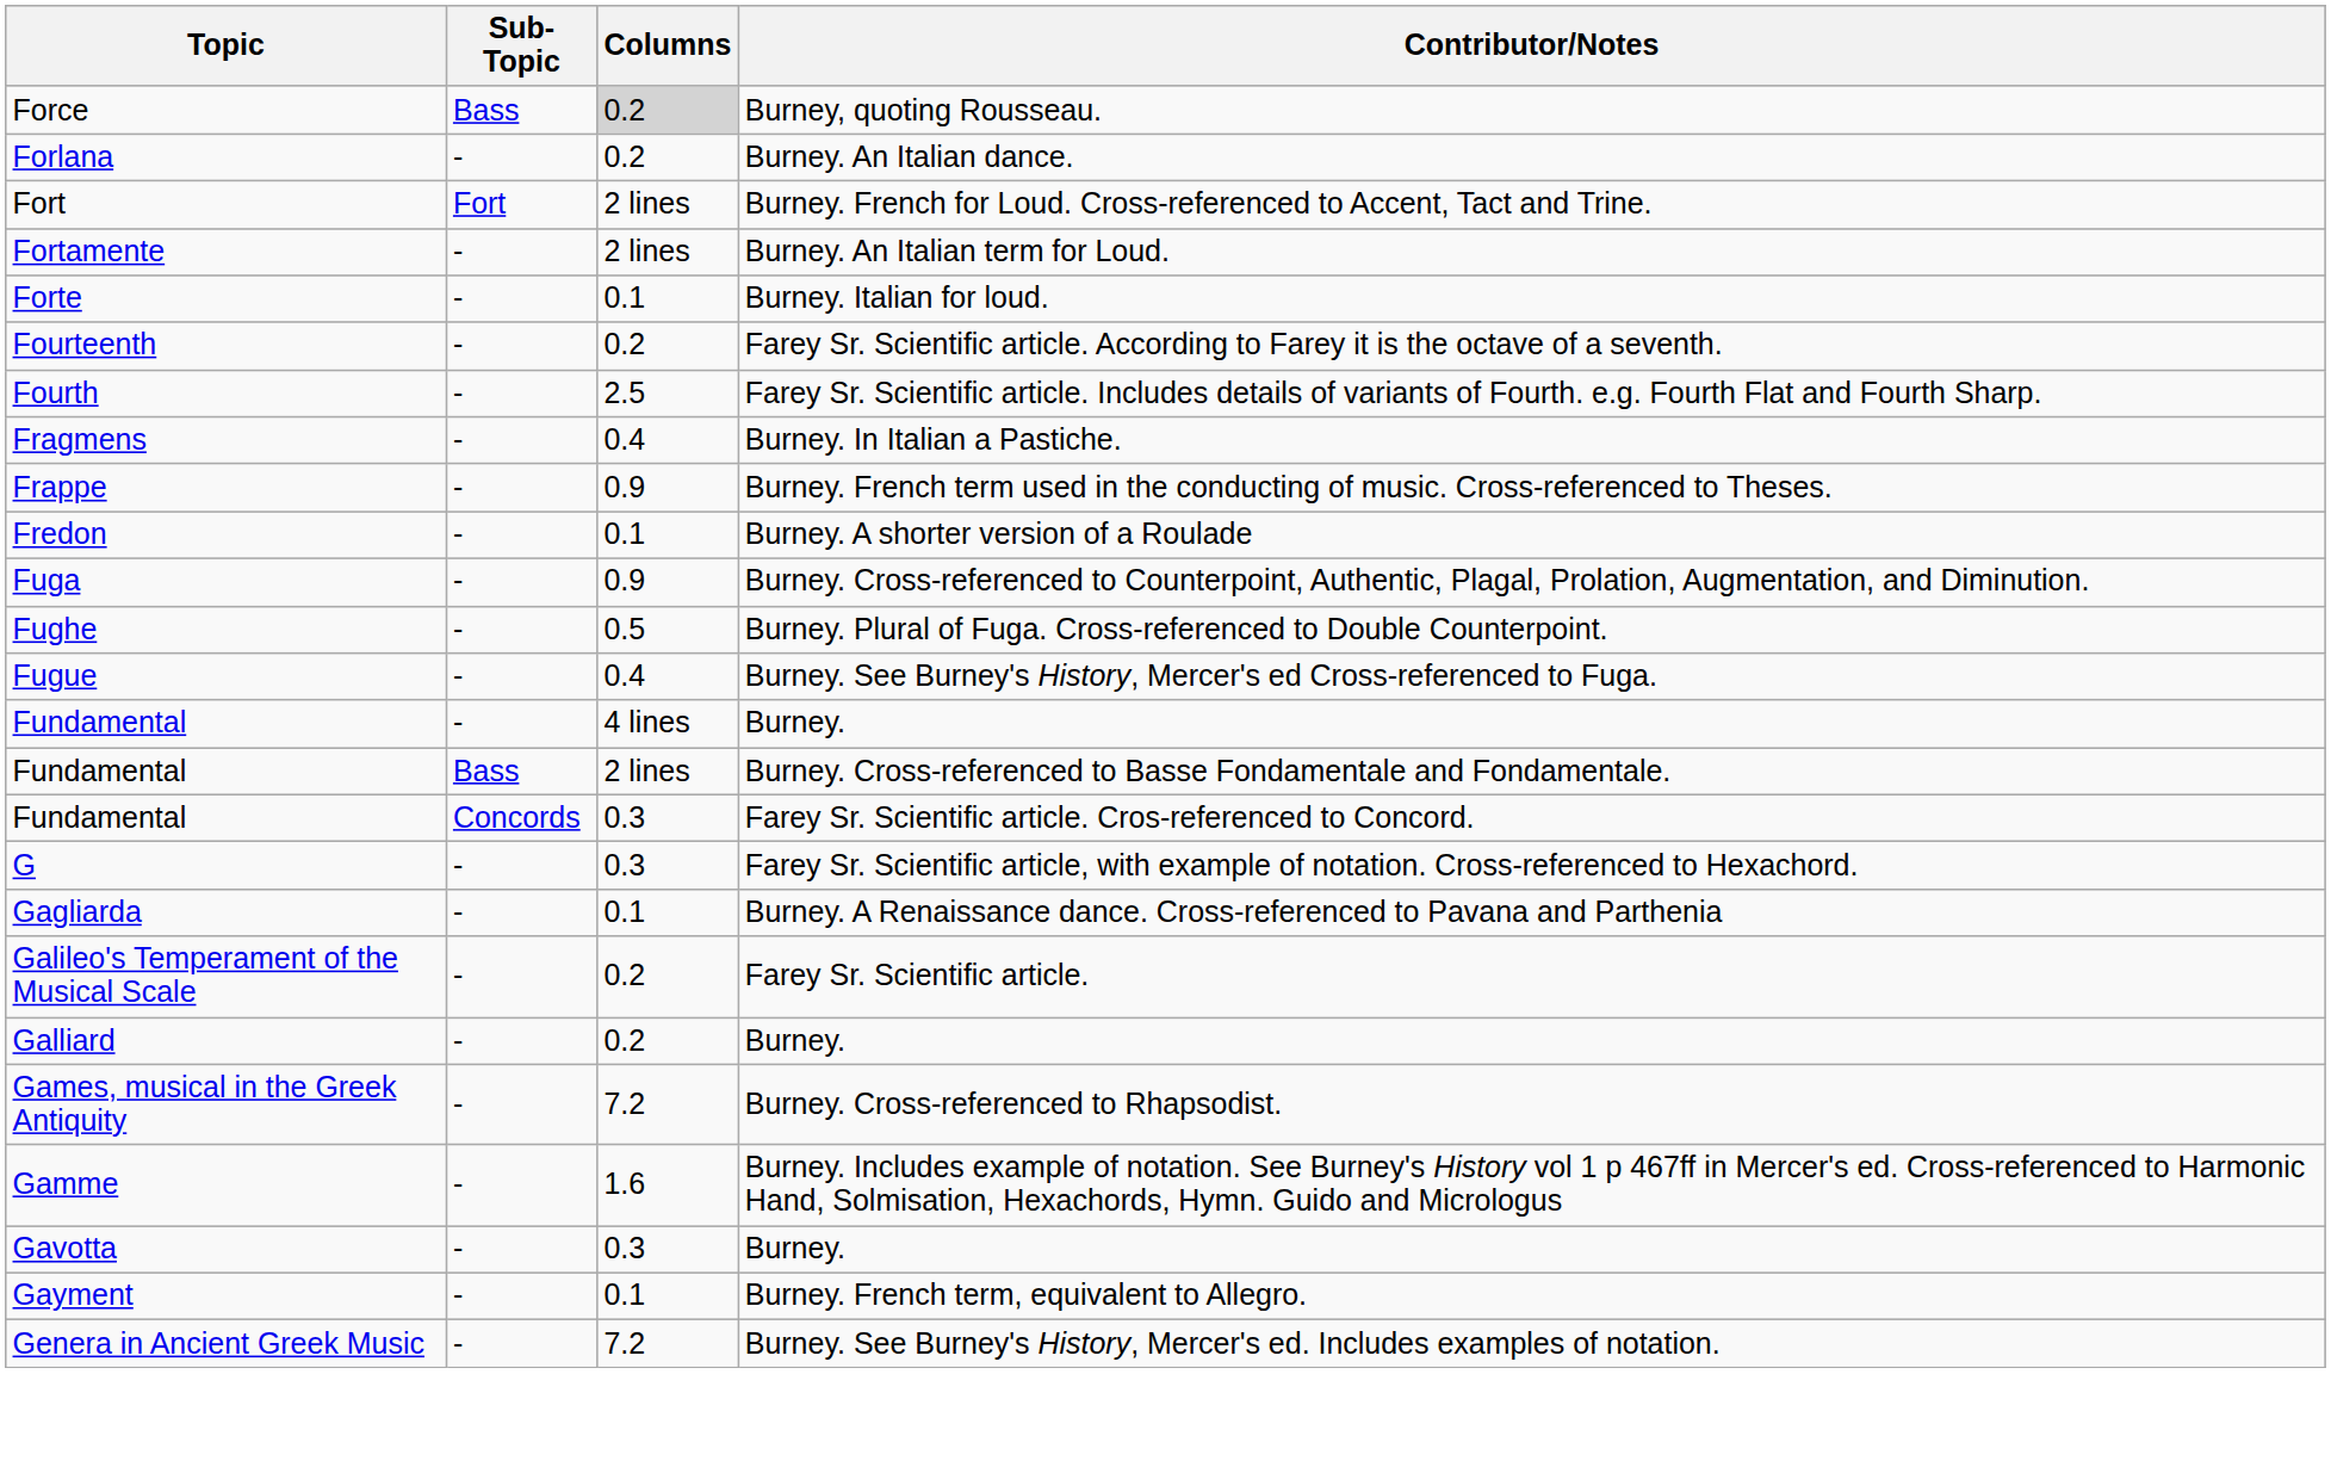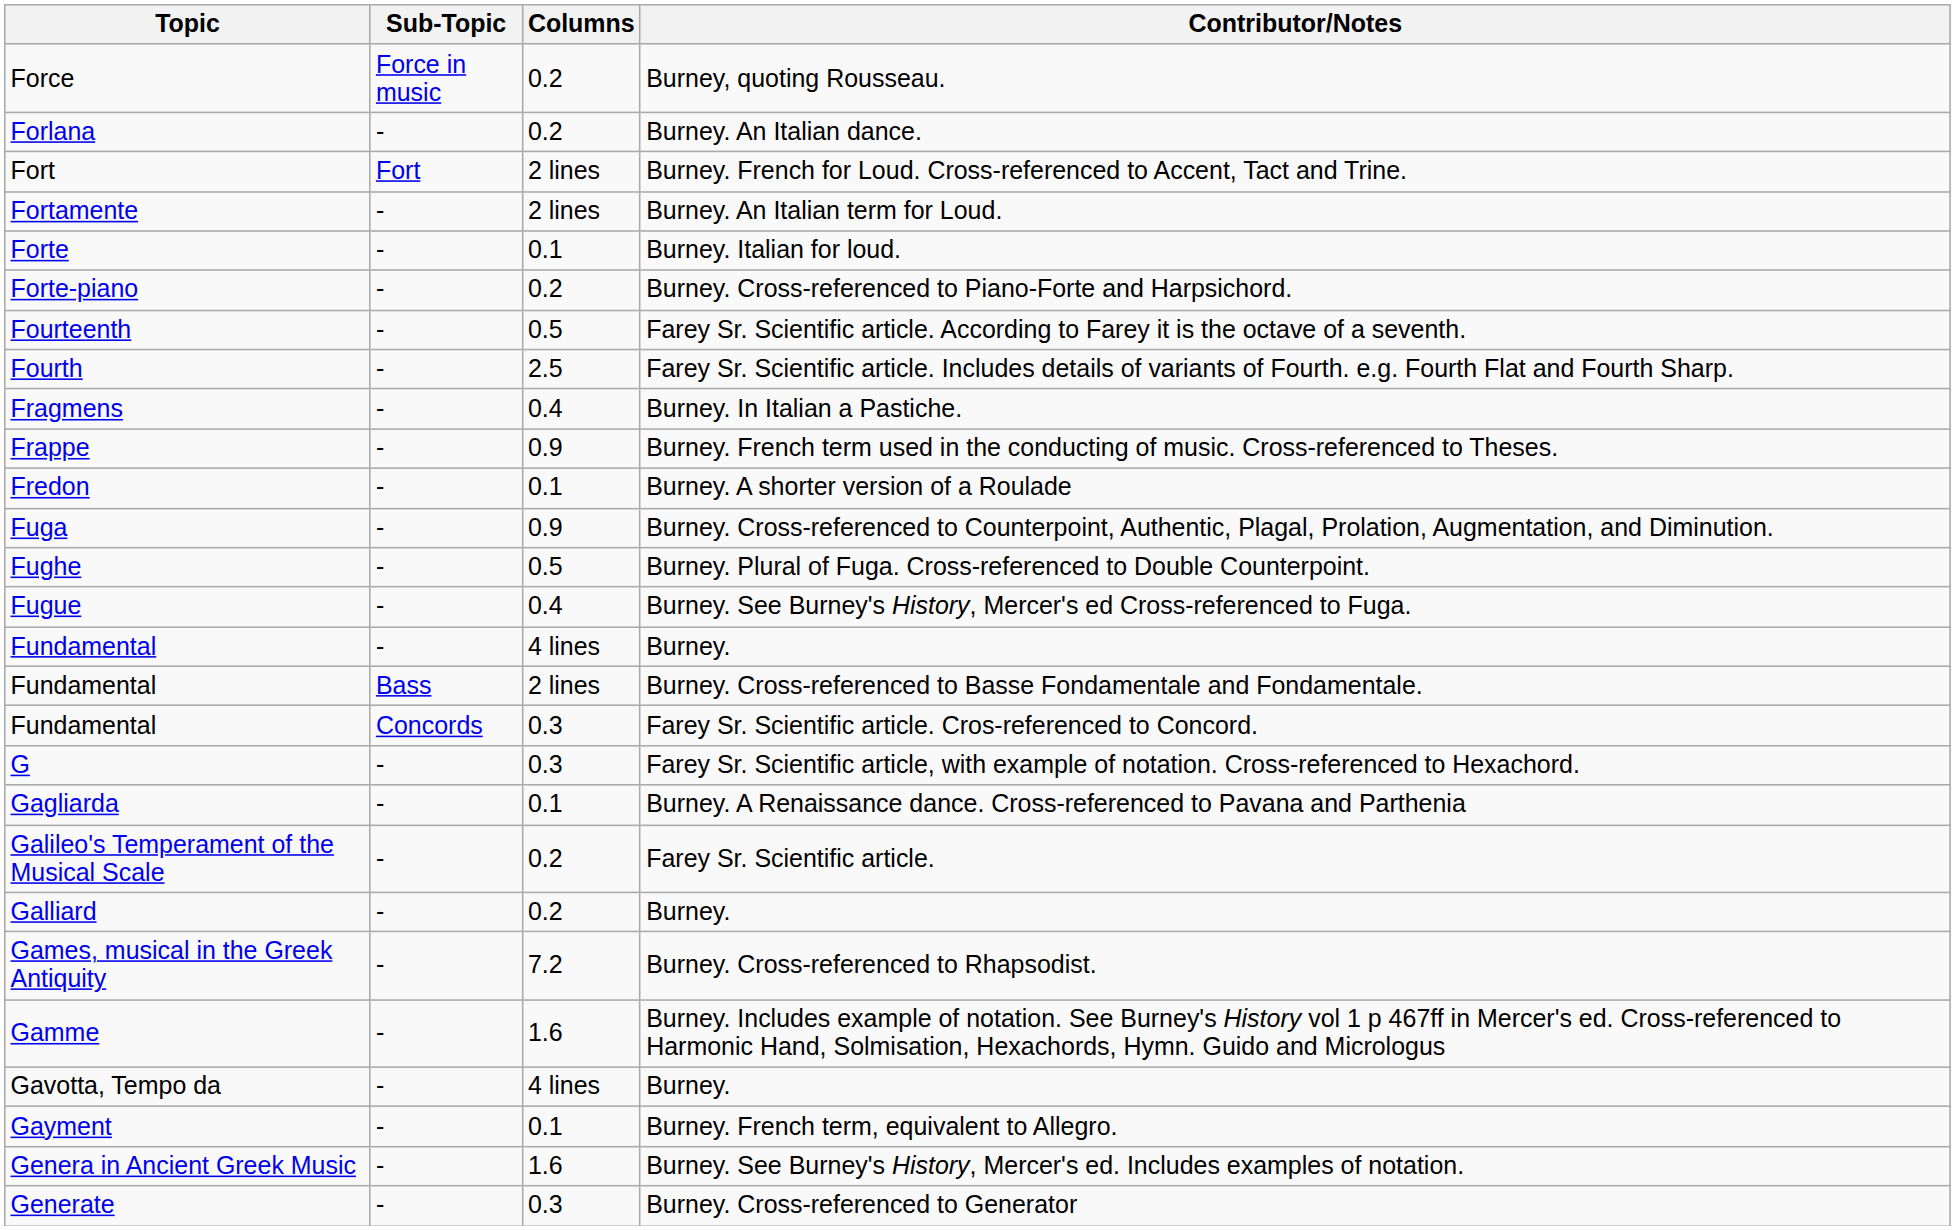Force | Sub-Topic: Bass -> Force in music
Force | Columns: lightgrey background -> no background
+ row: Forte-piano | - | 0.2 | Burney. Cross-referenced to Piano-Forte and Harpsichord.
Fourteenth | Columns: 0.2 -> 0.5
- row: Gavotta | - | 0.3 | Burney.
+ row: Gavotta, Tempo da | - | 4 lines | Burney.
Genera in Ancient Greek Music | Columns: 7.2 -> 1.6
+ row: Generate | - | 0.3 | Burney. Cross-referenced to Generator
